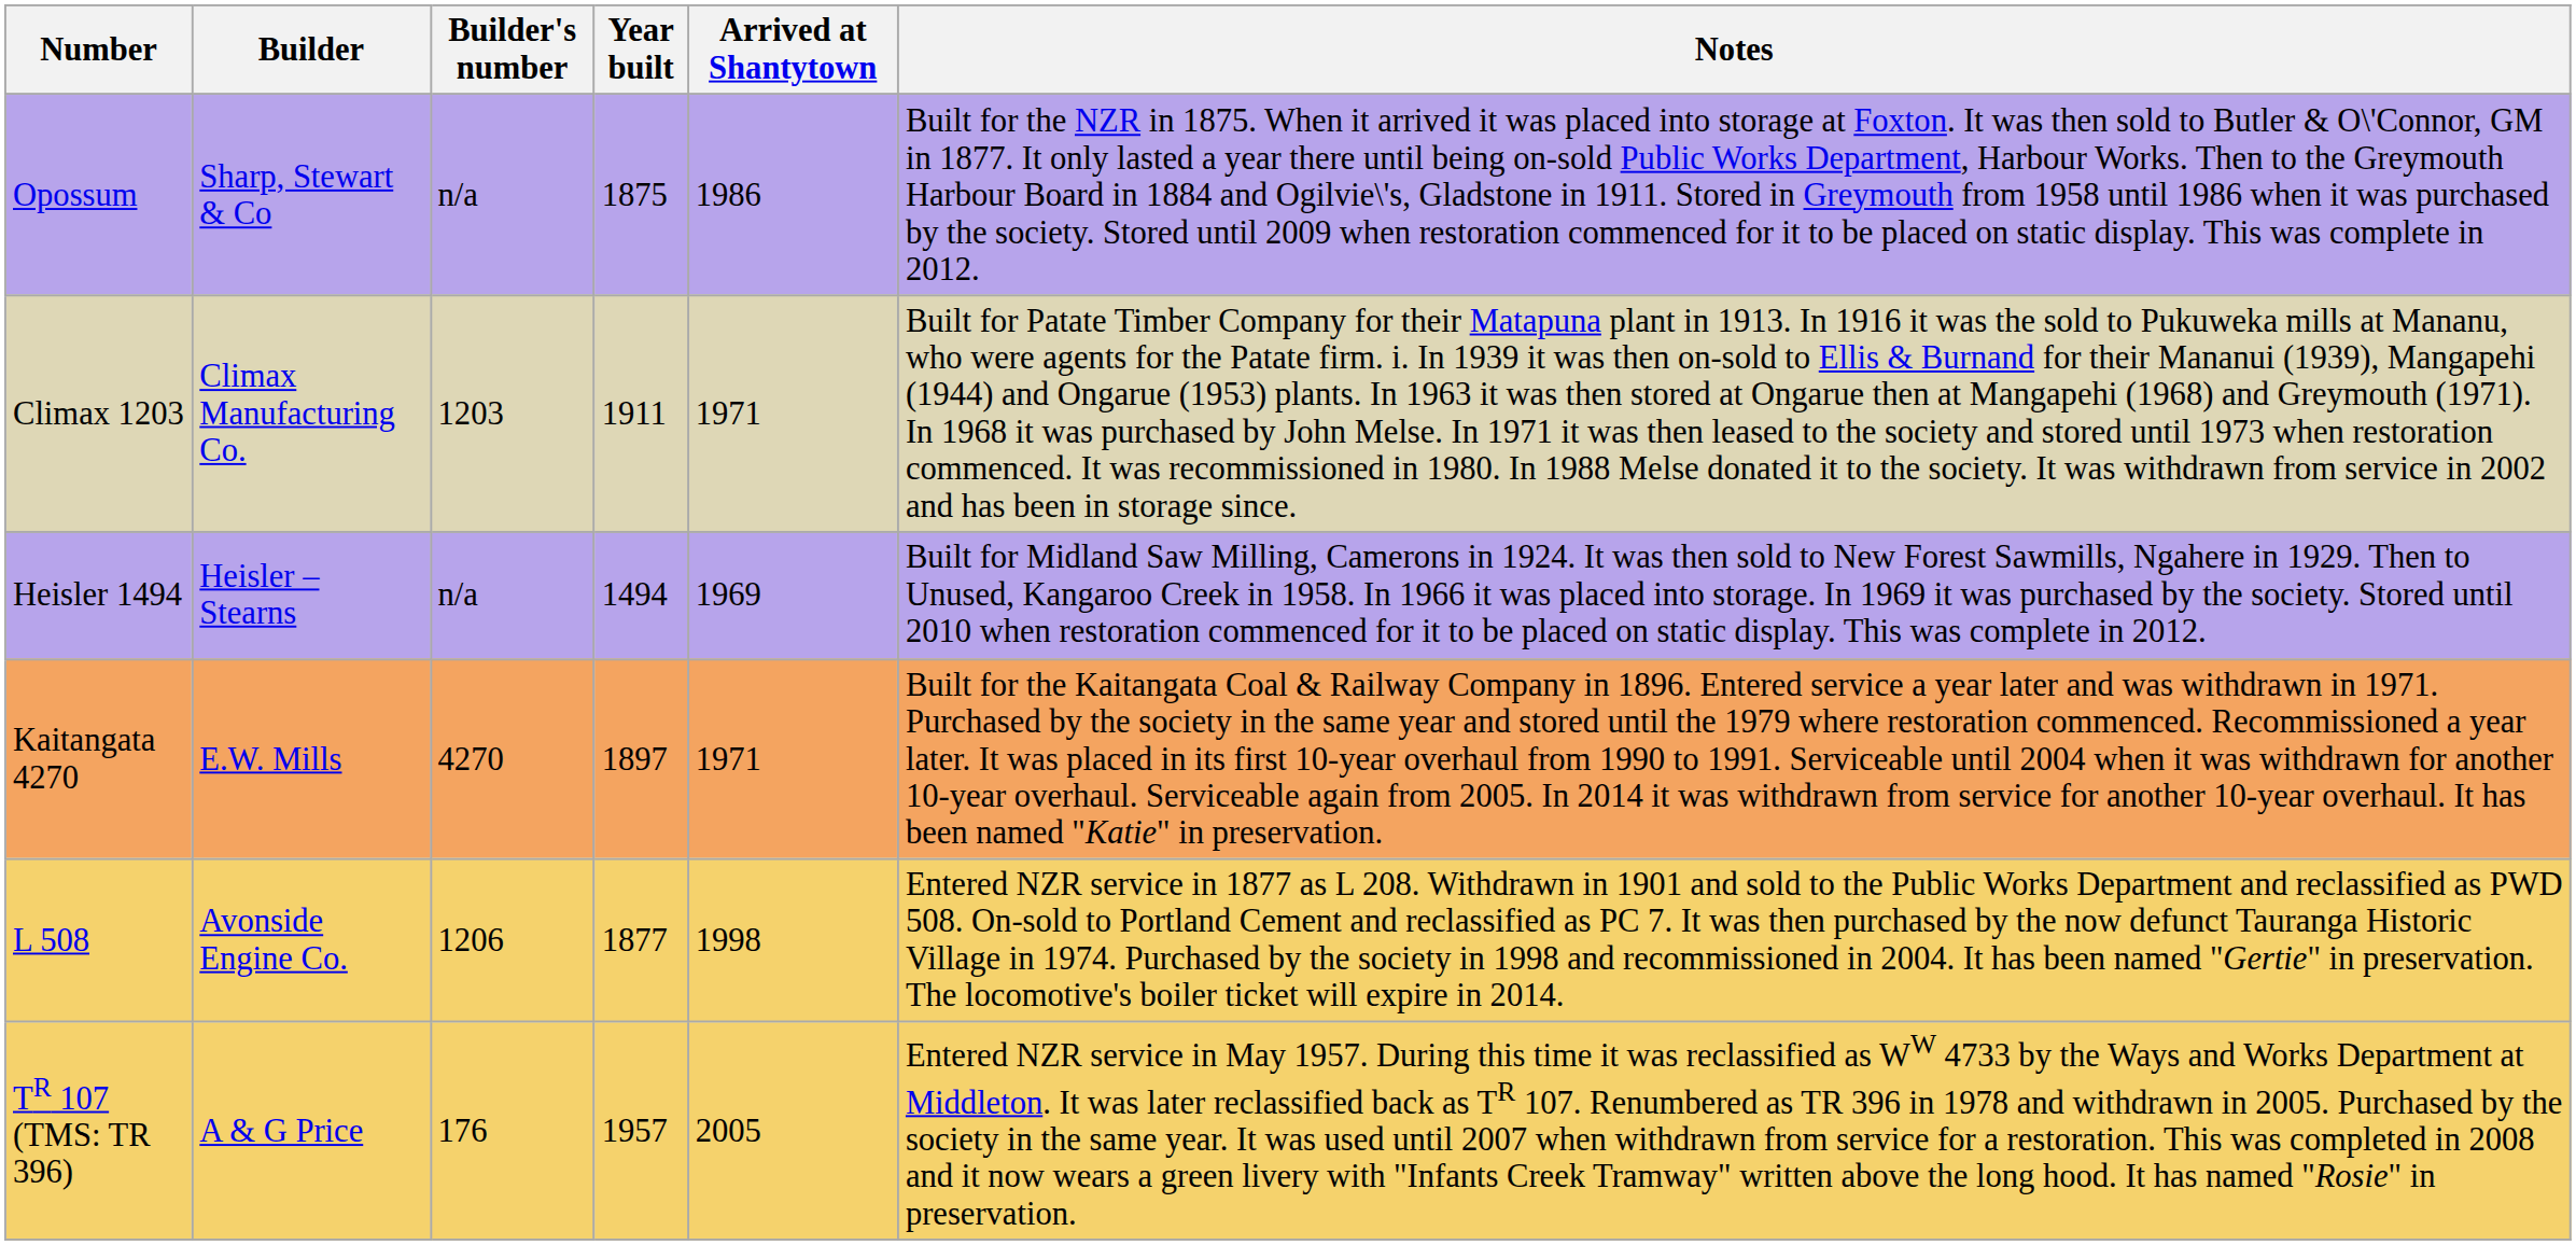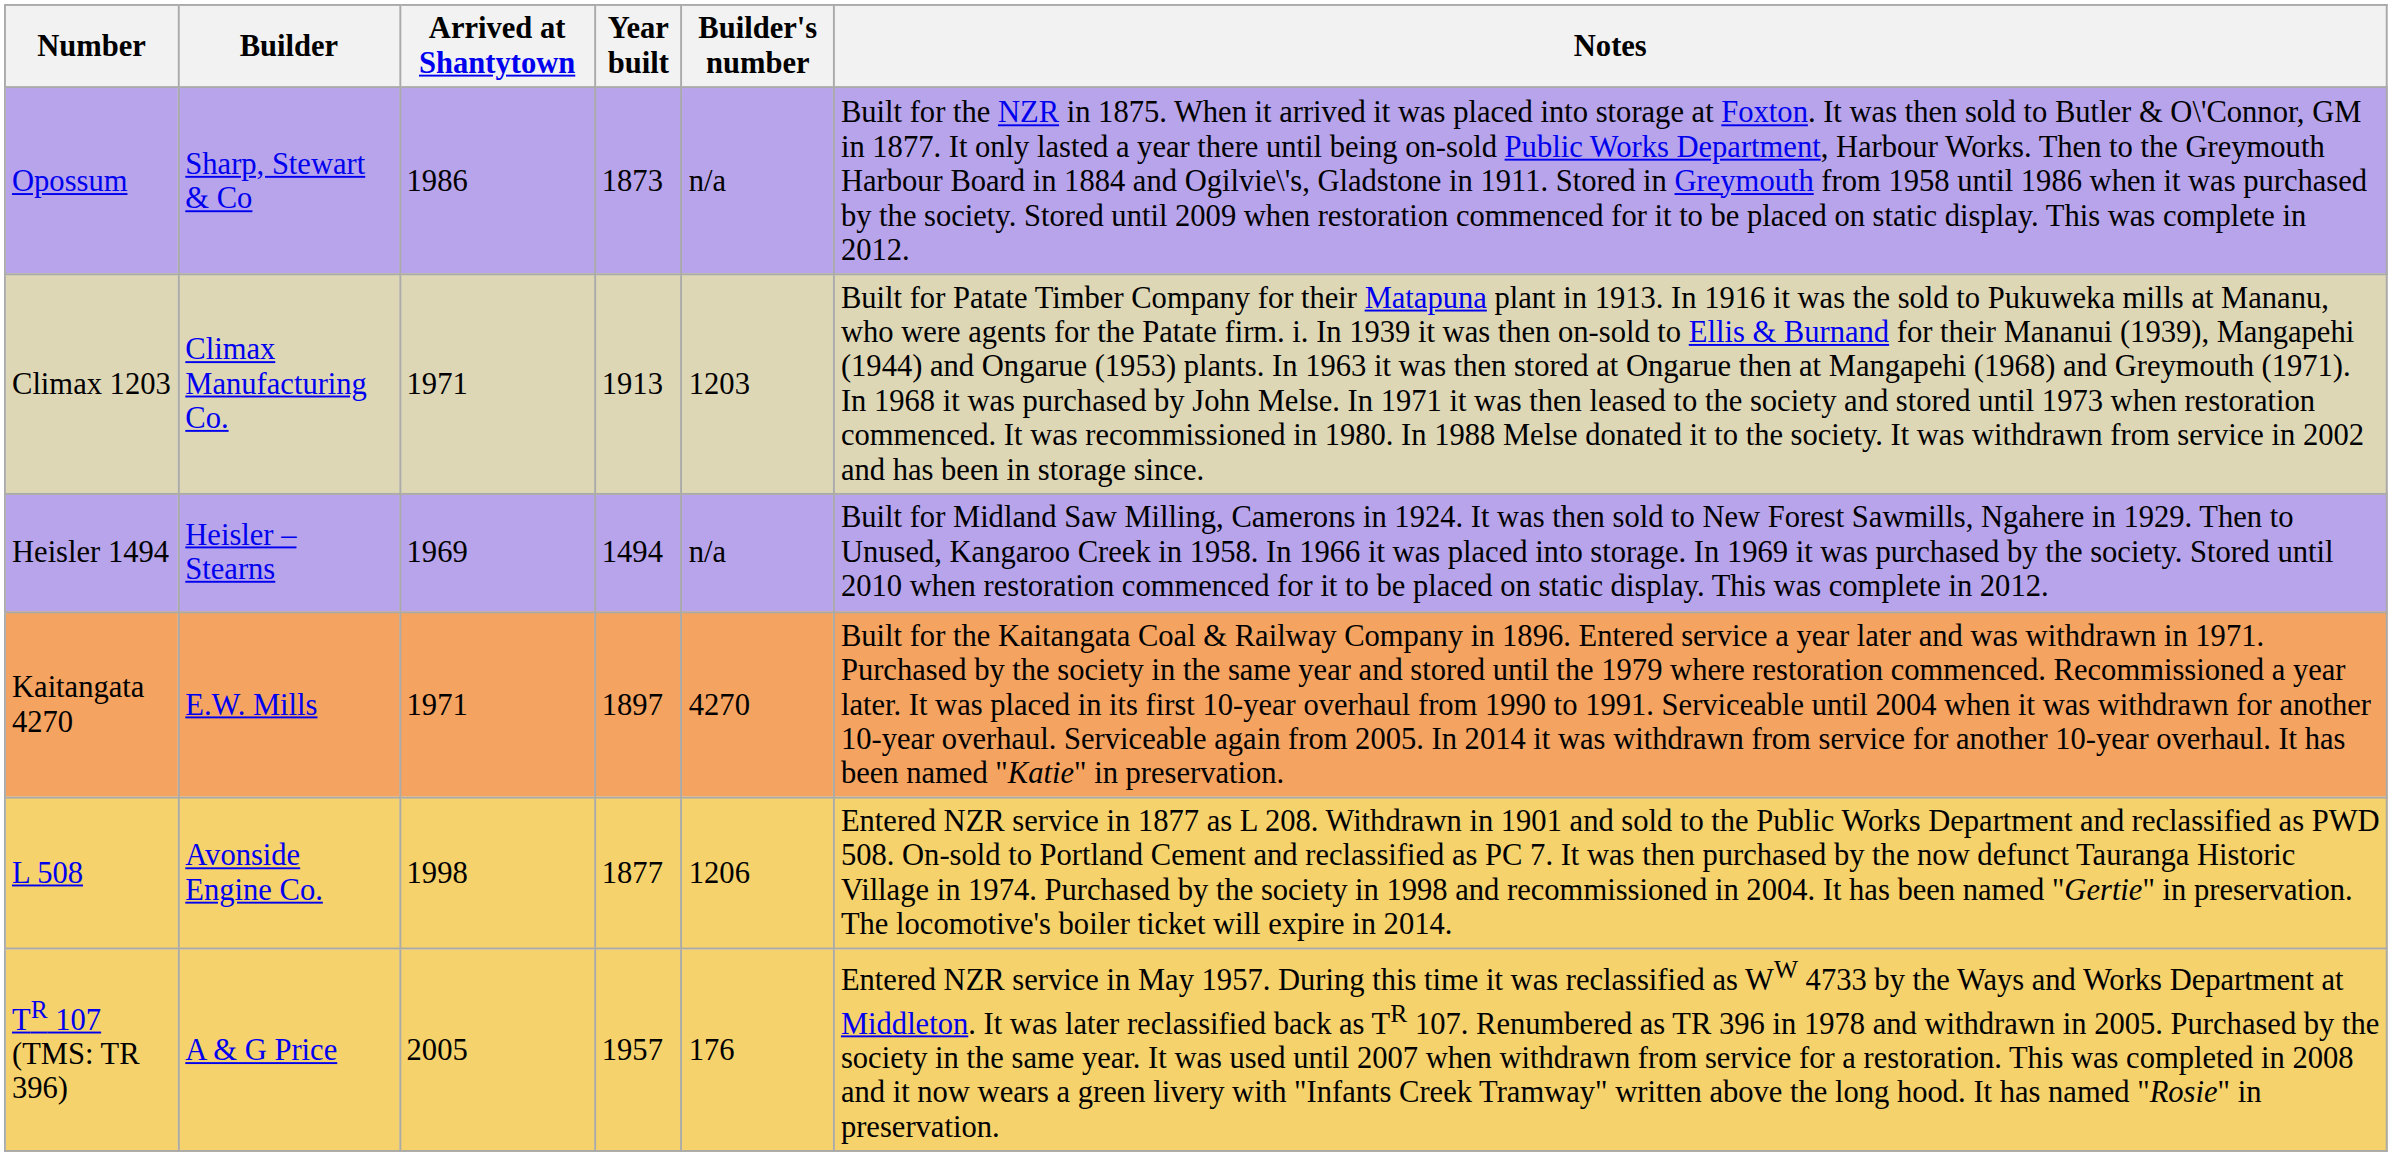columns swapped: Builder's number <-> Arrived at Shantytown
Opossum | Year built: 1875 -> 1873
Climax 1203 | Year built: 1911 -> 1913
